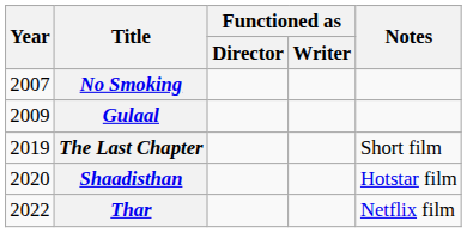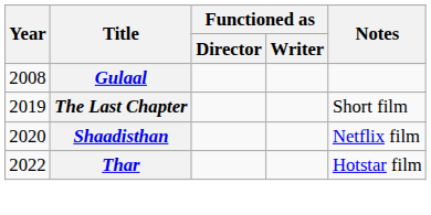- row: 2007 | No Smoking
Gulaal | Year: 2009 -> 2008
Shaadisthan | Notes: Hotstar film -> Netflix film
Thar | Notes: Netflix film -> Hotstar film
